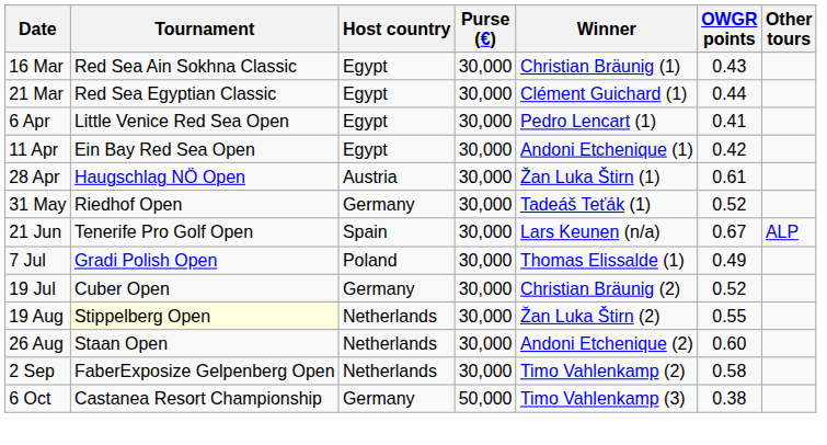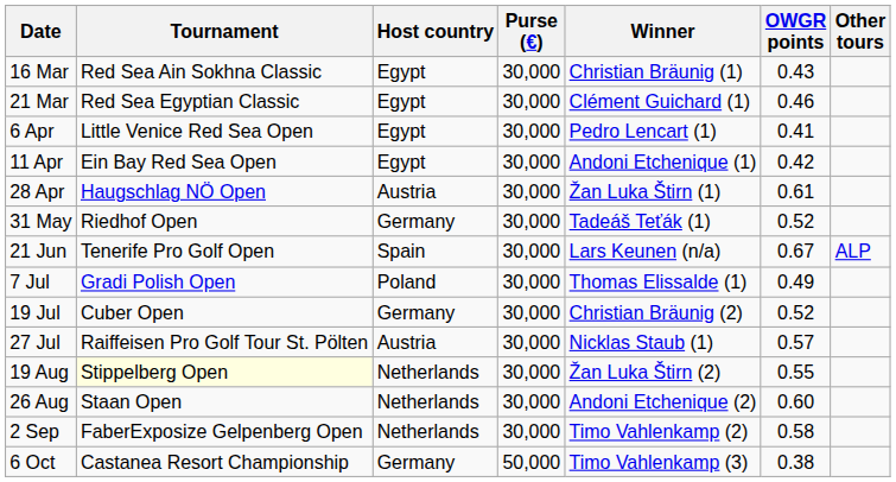21 Mar | OWGR points: 0.44 -> 0.46
+ row: 27 Jul | Raiffeisen Pro Golf Tour St. Pölten | Austria | 30,000 | Nicklas Staub (1) | 0.57
